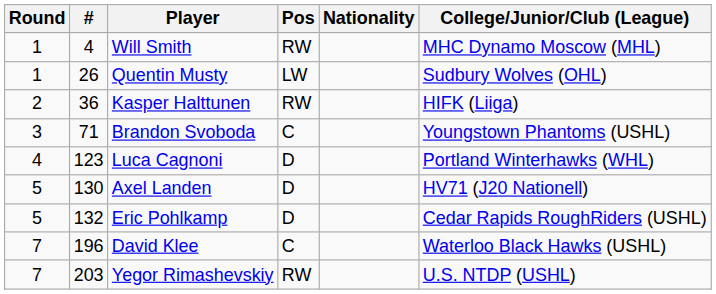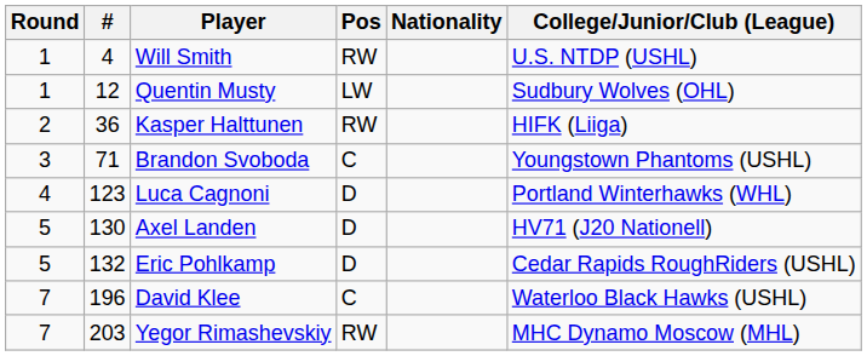Will Smith | College/Junior/Club (League): MHC Dynamo Moscow (MHL) -> U.S. NTDP (USHL)
Quentin Musty | #: 26 -> 12
Yegor Rimashevskiy | College/Junior/Club (League): U.S. NTDP (USHL) -> MHC Dynamo Moscow (MHL)
